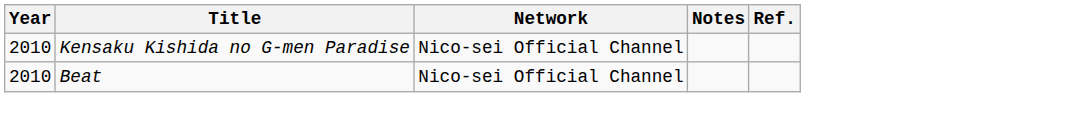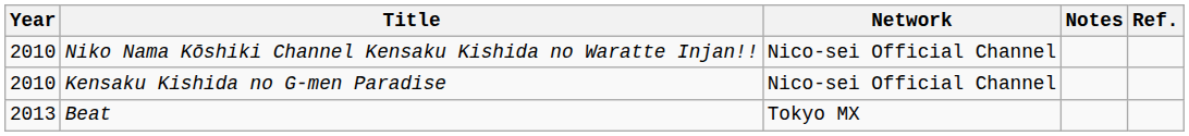+ row: 2010 | Niko Nama Kōshiki Channel Kensaku Kishida no Waratte Injan!! | Nico-sei Official Channel
Beat | Year: 2010 -> 2013
Beat | Network: Nico-sei Official Channel -> Tokyo MX
